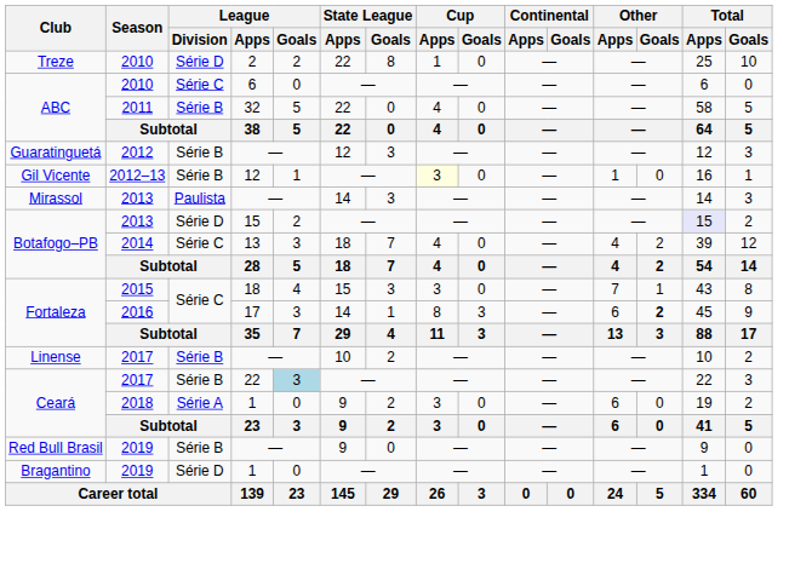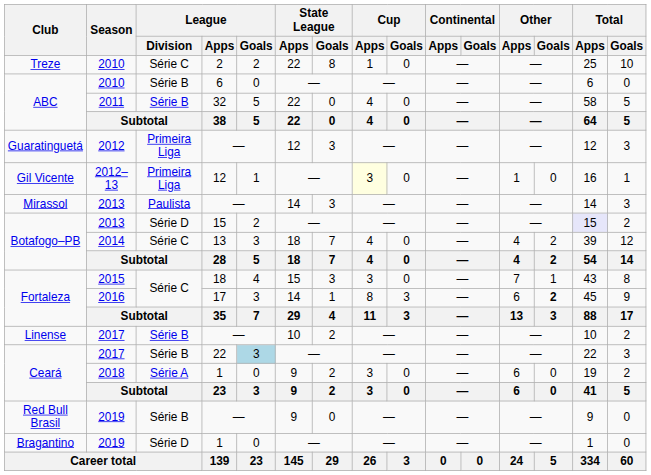Treze | League / Division: Série D -> Série C
ABC / 2010 | League / Division: Série C -> Série B
Guaratinguetá | League / Division: Série B -> Primeira Liga
Gil Vicente | League / Division: Série B -> Primeira Liga
